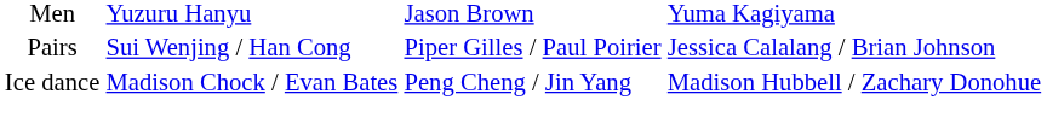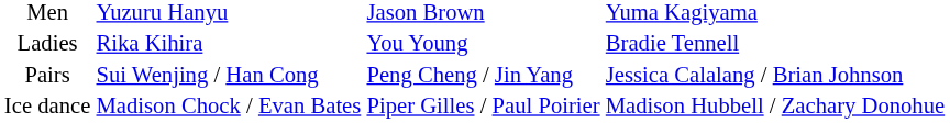+ row: Ladies | Rika Kihira | You Young | Bradie Tennell
Pairs | column 3: Piper Gilles / Paul Poirier -> Peng Cheng / Jin Yang
Ice dance | column 3: Peng Cheng / Jin Yang -> Piper Gilles / Paul Poirier
